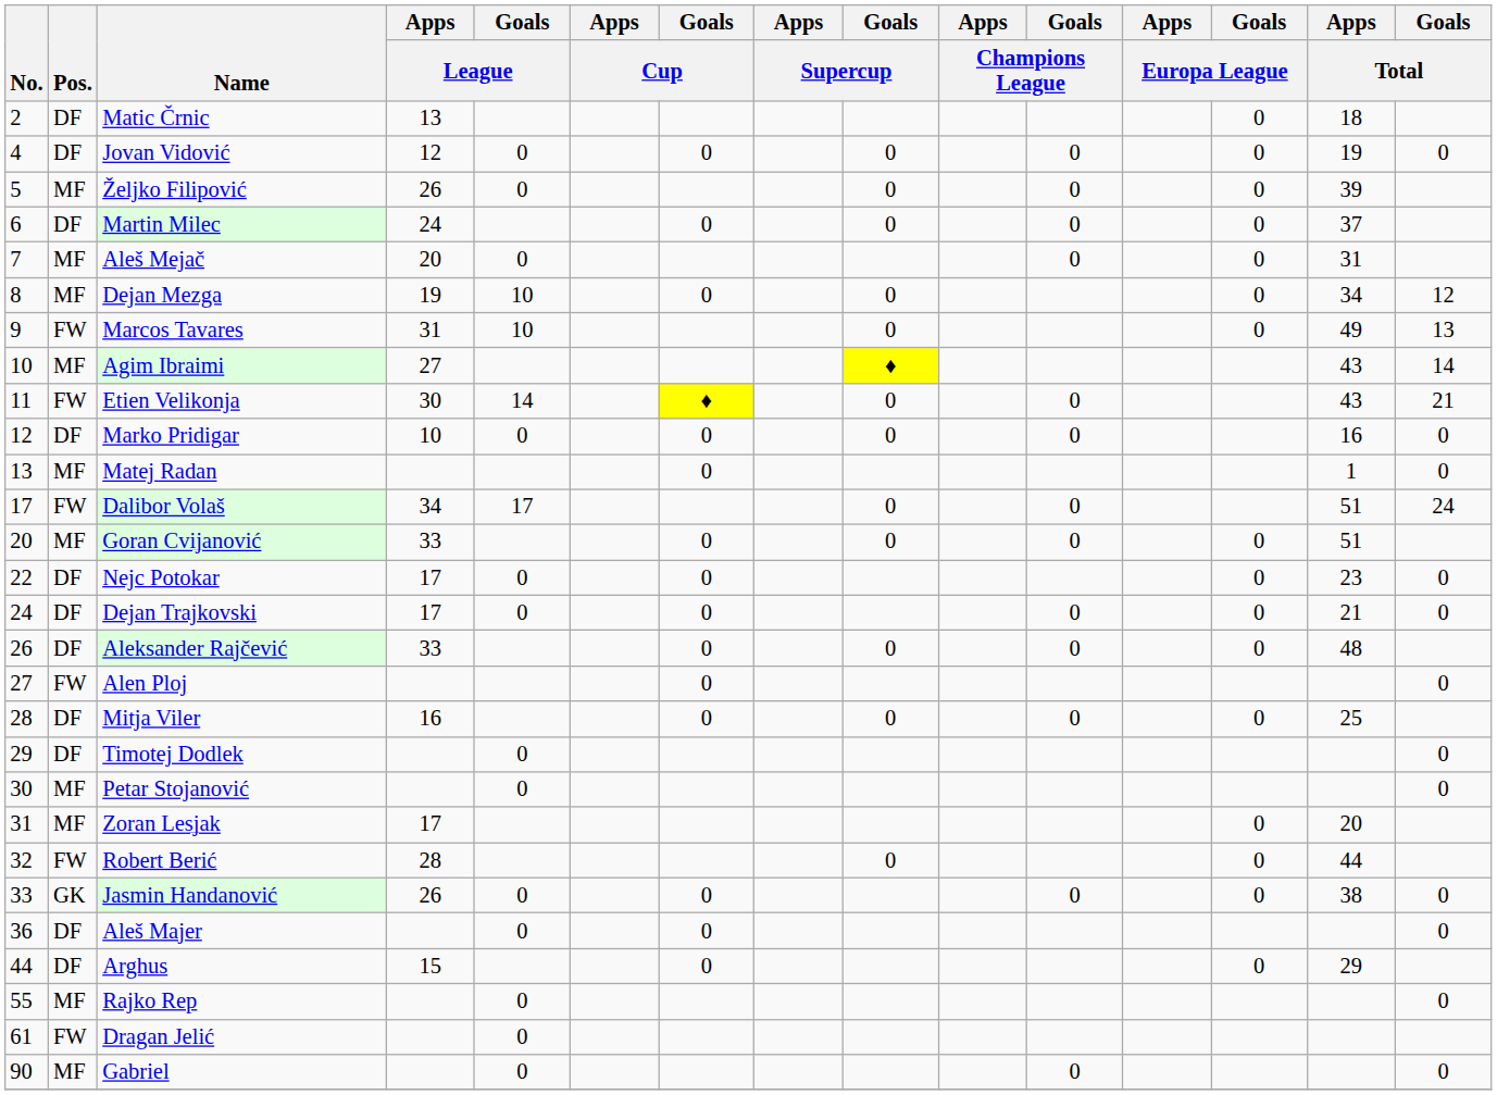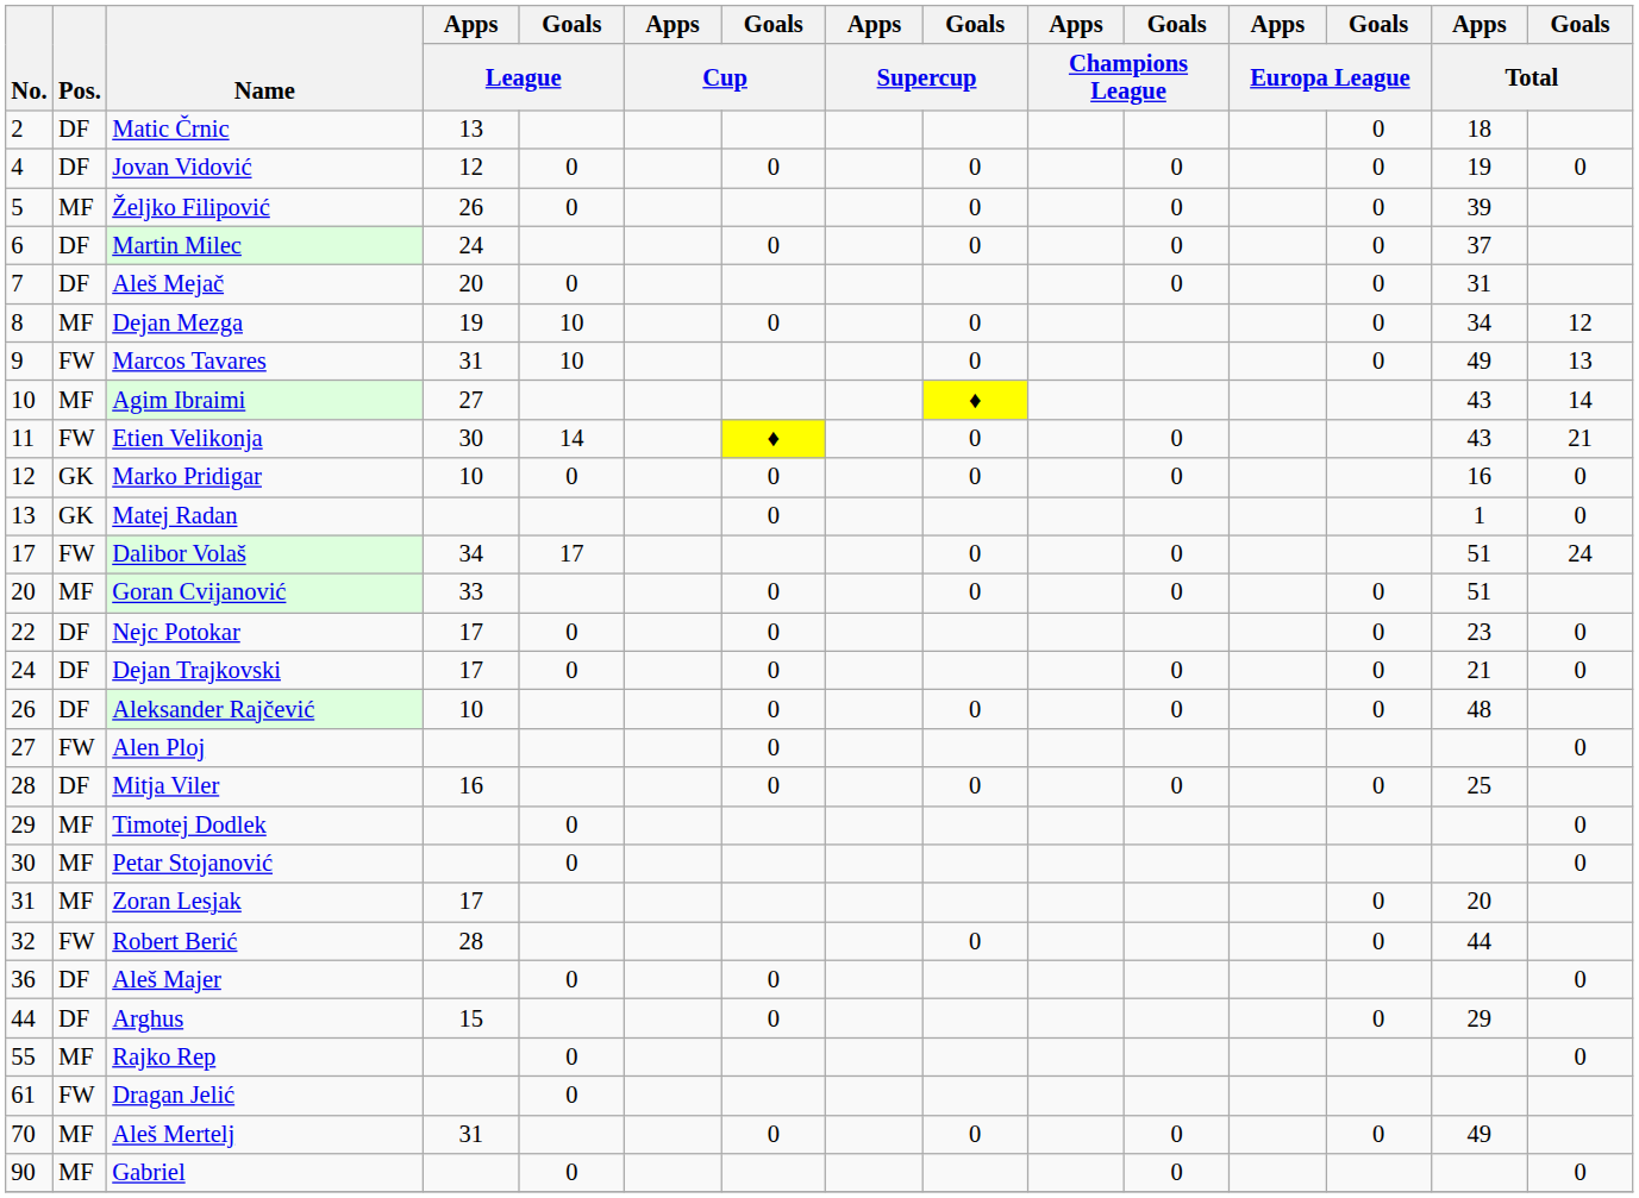Aleš Mejač | Pos.: MF -> DF
Marko Pridigar | Pos.: DF -> GK
Matej Radan | Pos.: MF -> GK
Aleksander Rajčević | Apps / League: 33 -> 10
Timotej Dodlek | Pos.: DF -> MF
- row: 33 | GK | Jasmin Handanović | 26 | 0 | 0 | 0 | 0 | 38 | 0
+ row: 70 | MF | Aleš Mertelj | 31 | 0 | 0 | 0 | 0 | 49
